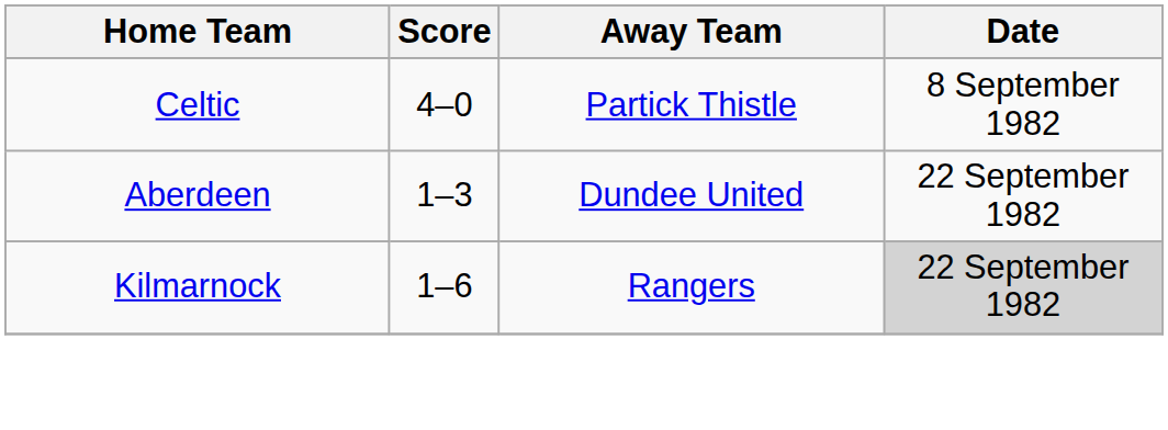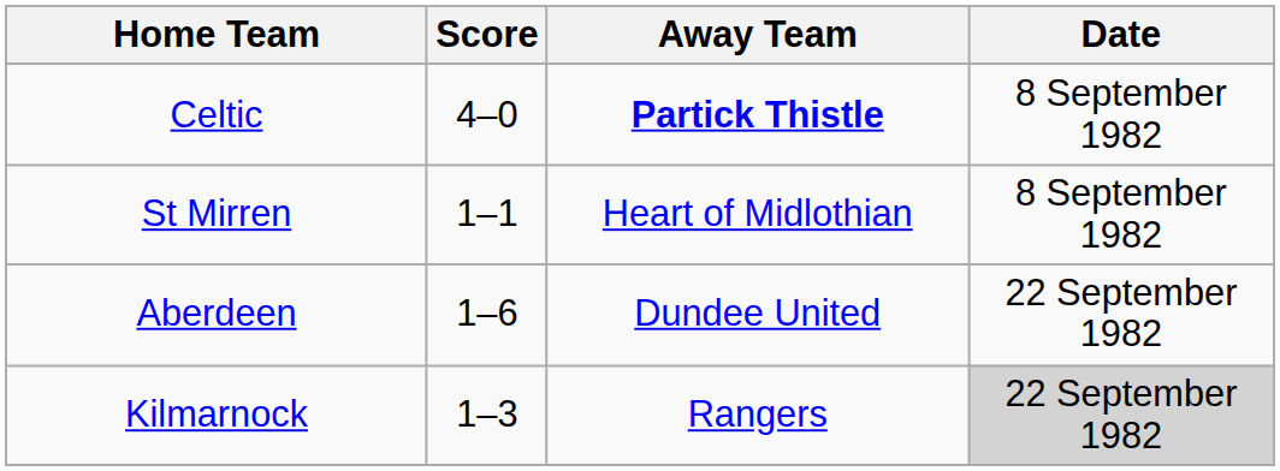Celtic | Away Team: normal -> bold
+ row: St Mirren | 1–1 | Heart of Midlothian | 8 September 1982
Aberdeen | Score: 1–3 -> 1–6
Kilmarnock | Score: 1–6 -> 1–3
